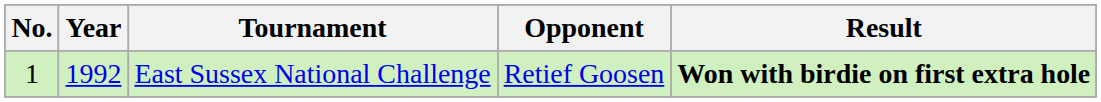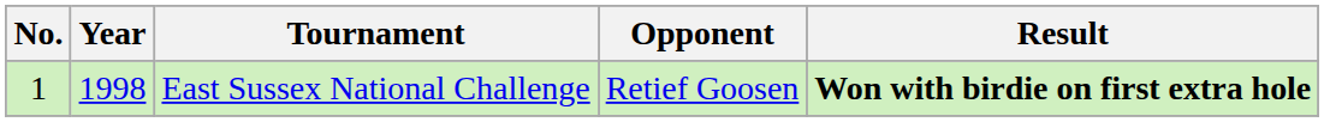East Sussex National Challenge | Year: 1992 -> 1998
